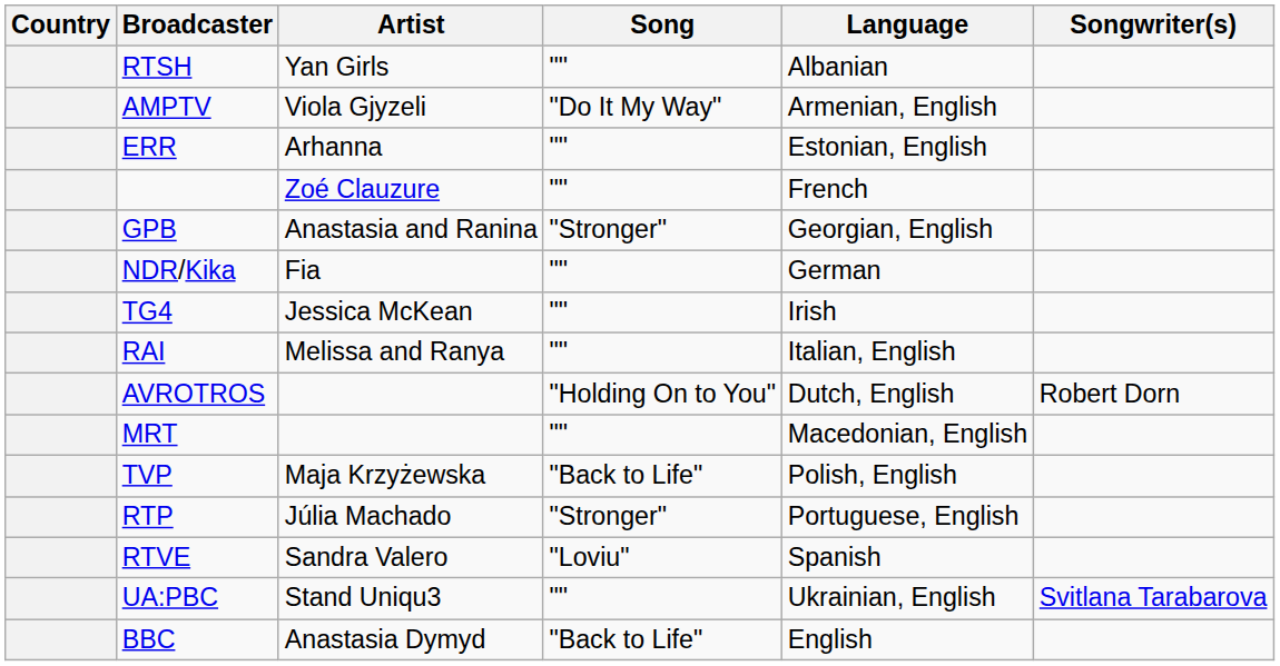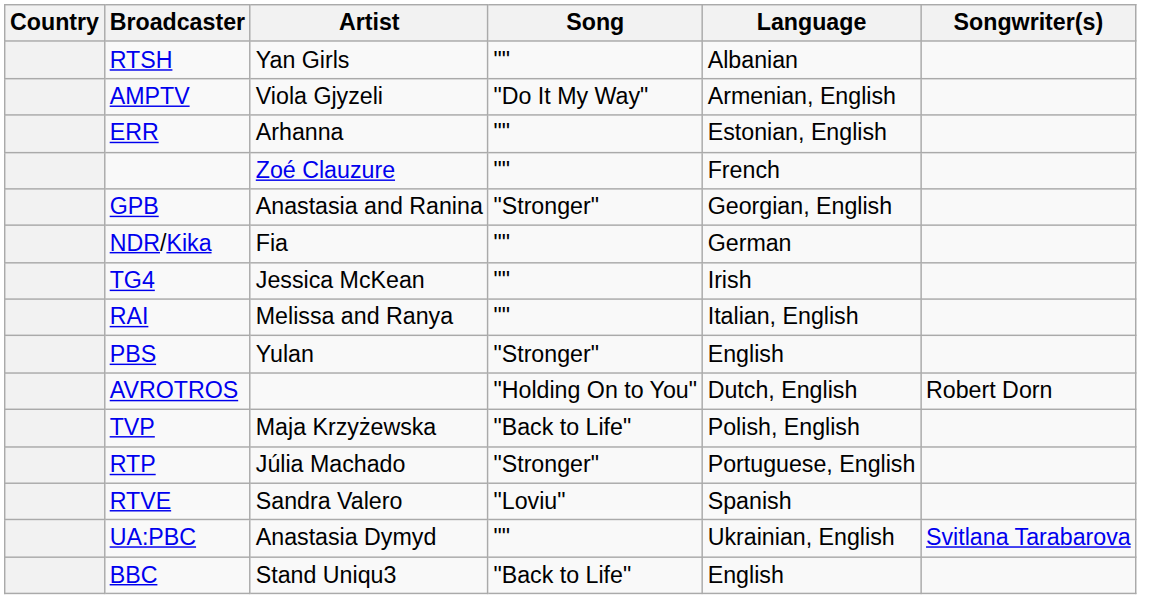+ row: PBS | Yulan | "Stronger" | English
- row: MRT | "" | Macedonian, English
UA:PBC | Artist: Stand Uniqu3 -> Anastasia Dymyd
BBC | Artist: Anastasia Dymyd -> Stand Uniqu3
